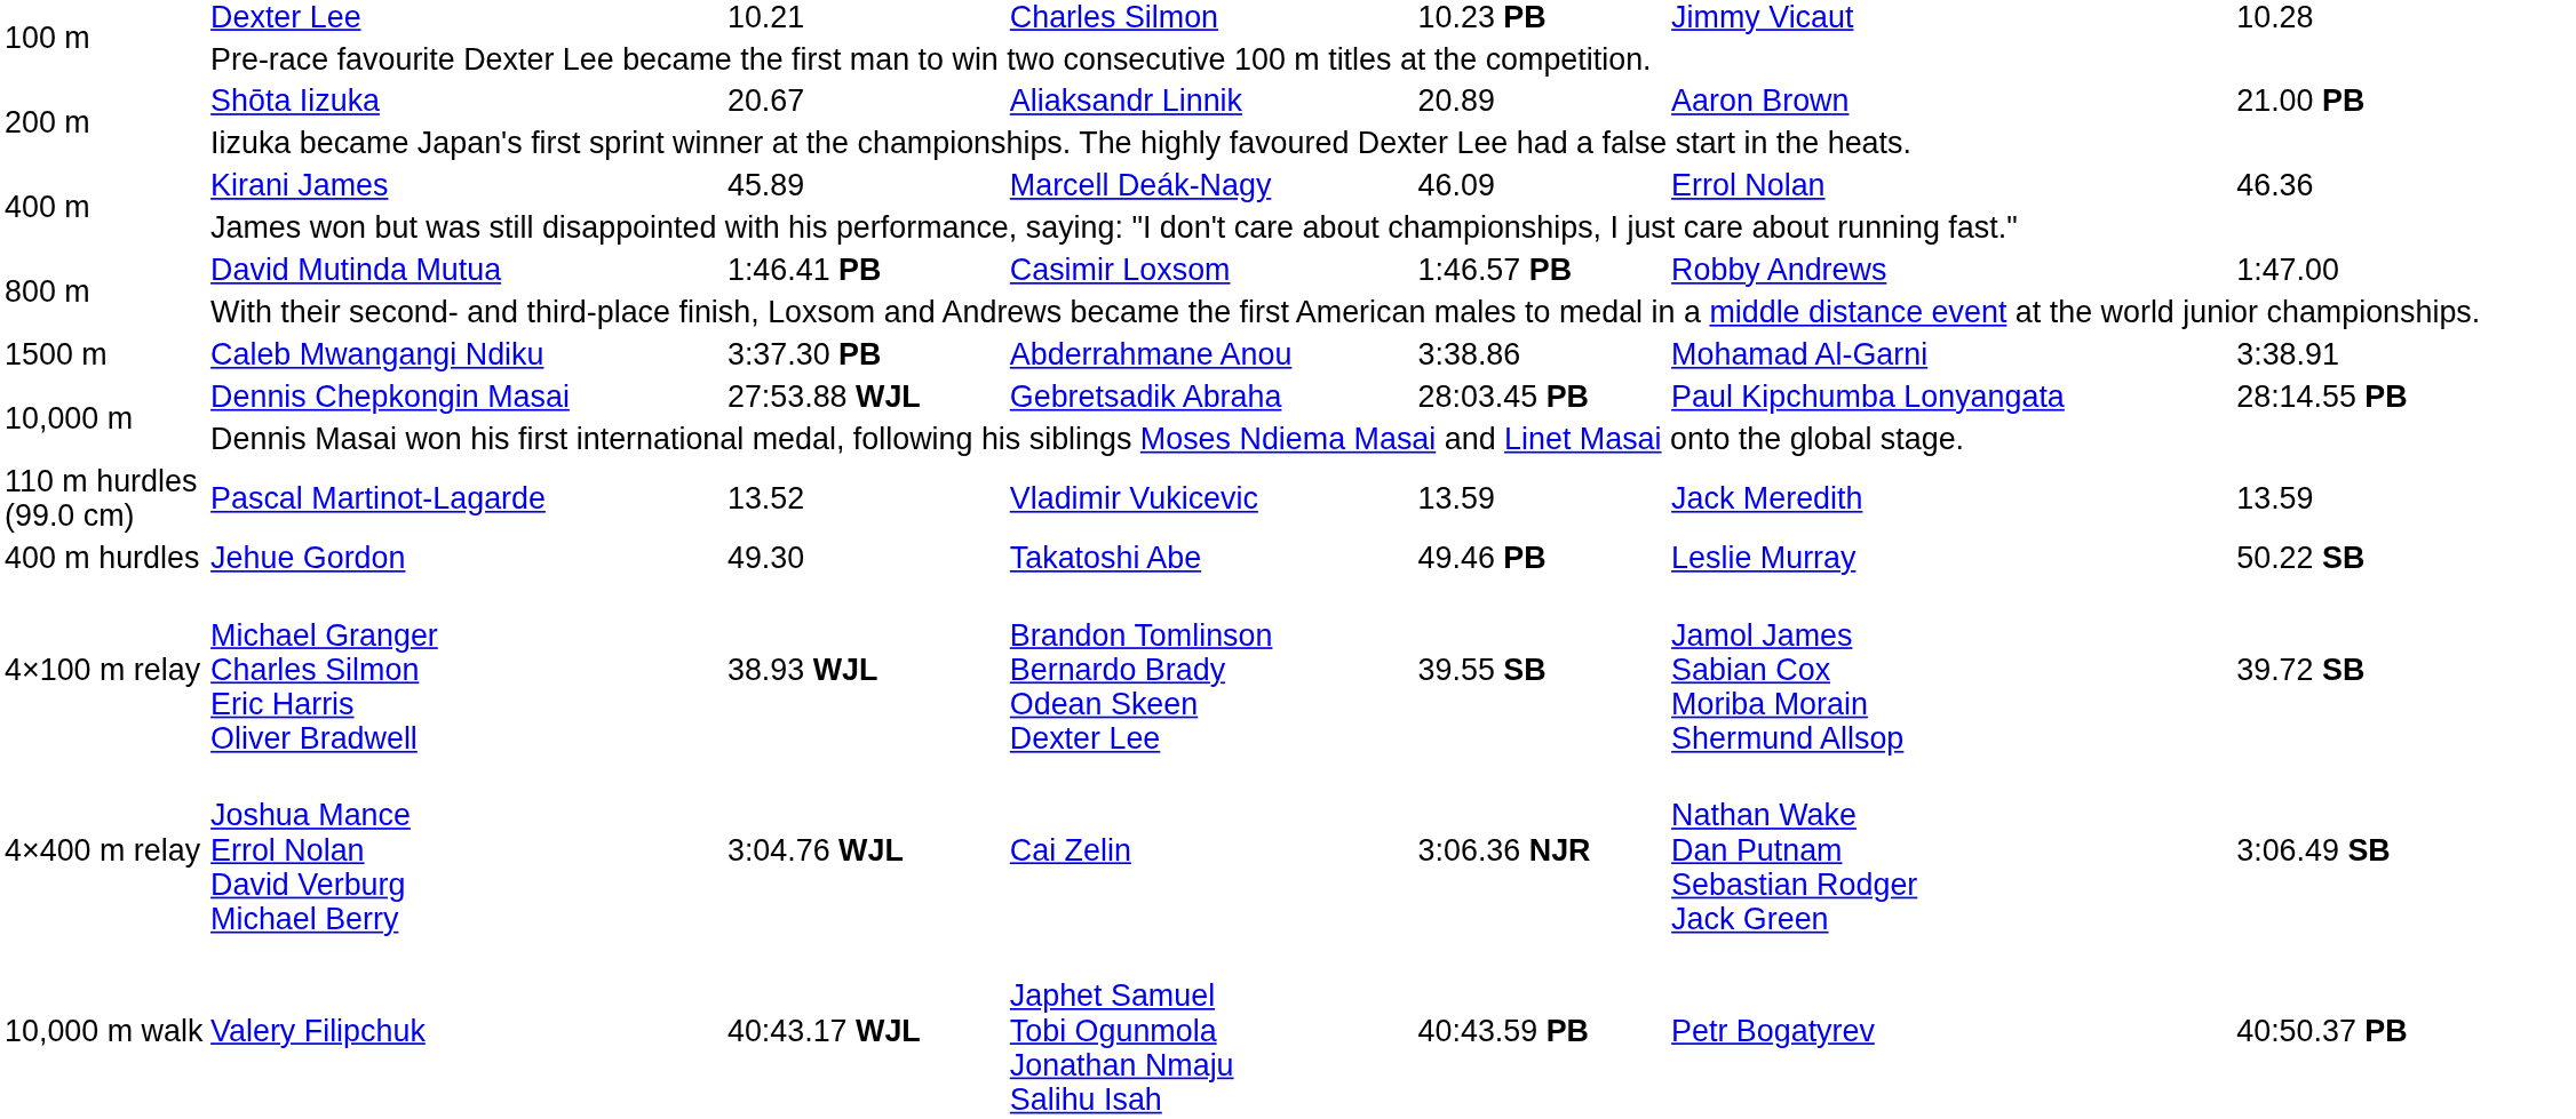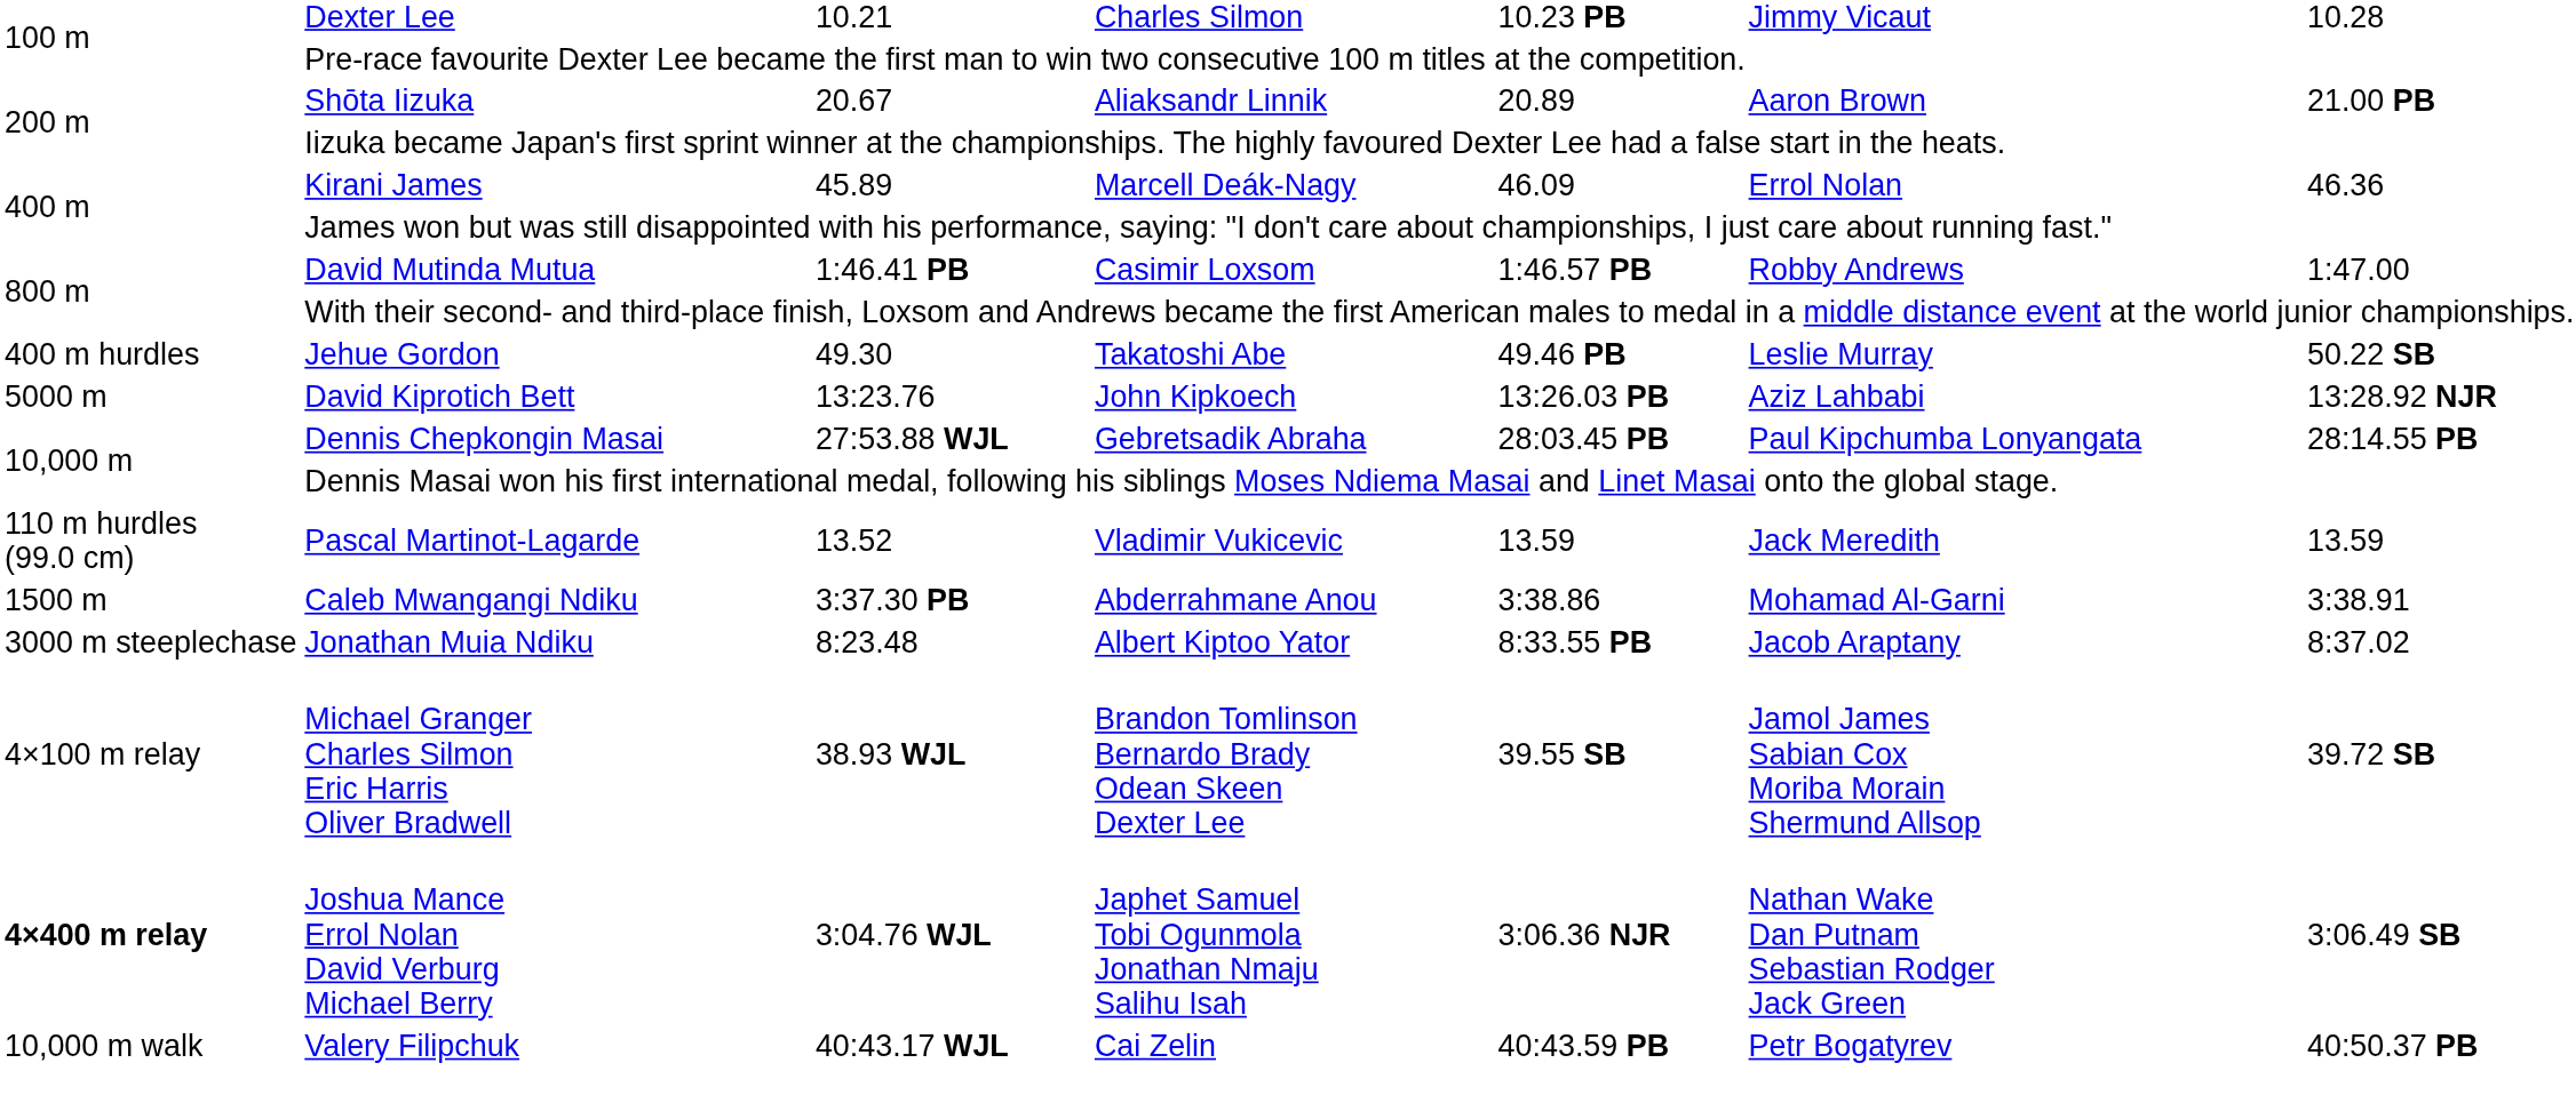rows swapped: Caleb Mwangangi Ndiku <-> Jehue Gordon
+ row: 5000 m | David Kiprotich Bett | 13:23.76 | John Kipkoech | 13:26.03 PB | Aziz Lahbabi | 13:28.92 NJR
+ row: 3000 m steeplechase | Jonathan Muia Ndiku | 8:23.48 | Albert Kiptoo Yator | 8:33.55 PB | Jacob Araptany | 8:37.02
Joshua Mance Errol Nolan David Verburg Michael Berry | column 1: normal -> bold
Joshua Mance Errol Nolan David Verburg Michael Berry | column 4: Cai Zelin -> Japhet Samuel Tobi Ogunmola Jonathan Nmaju Salihu Isah
Valery Filipchuk | column 4: Japhet Samuel Tobi Ogunmola Jonathan Nmaju Salihu Isah -> Cai Zelin
